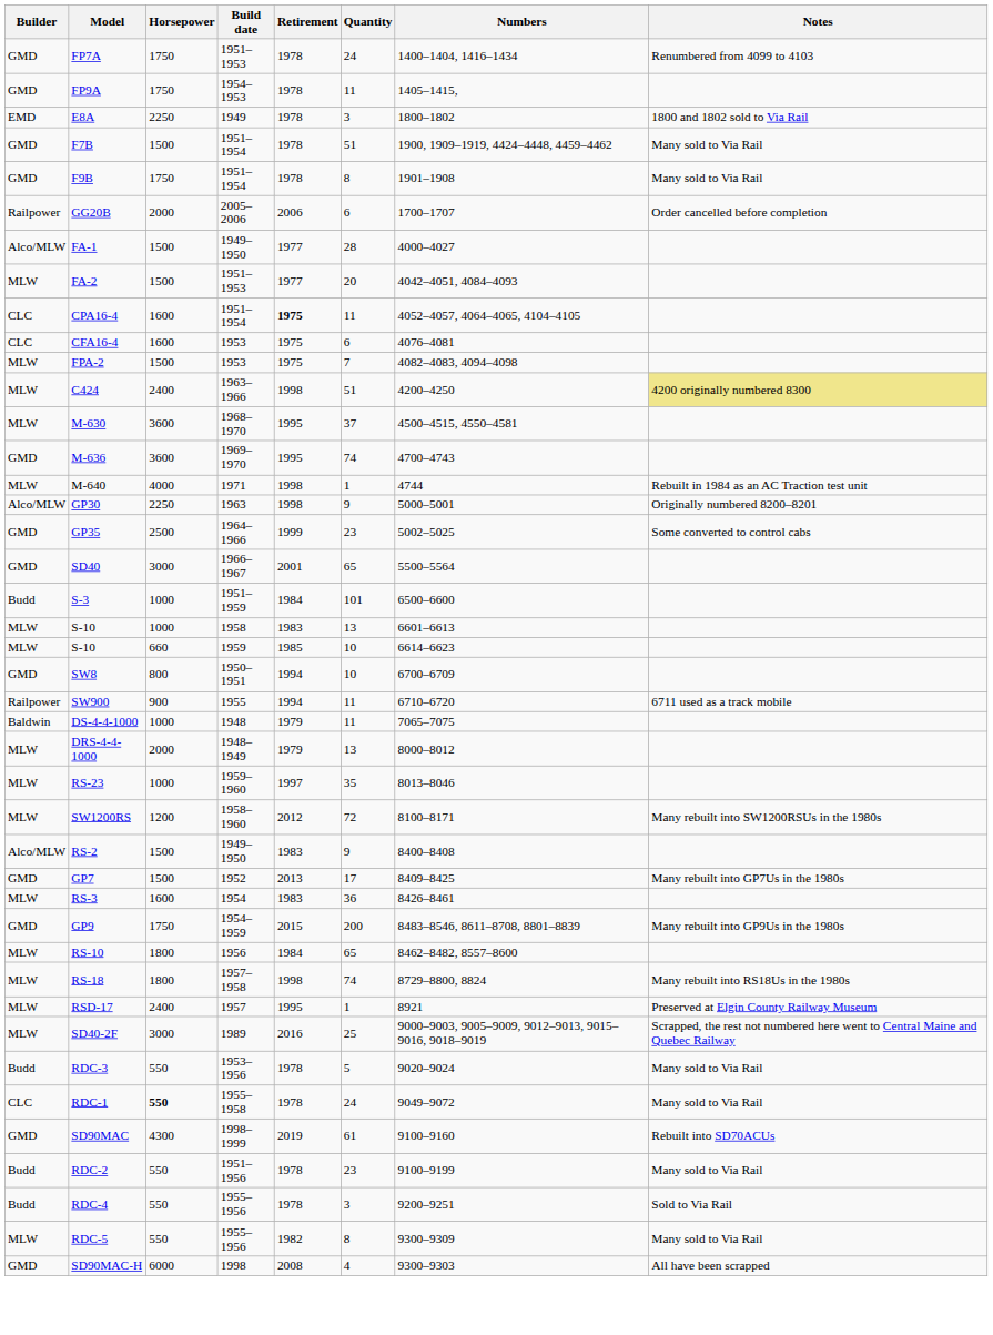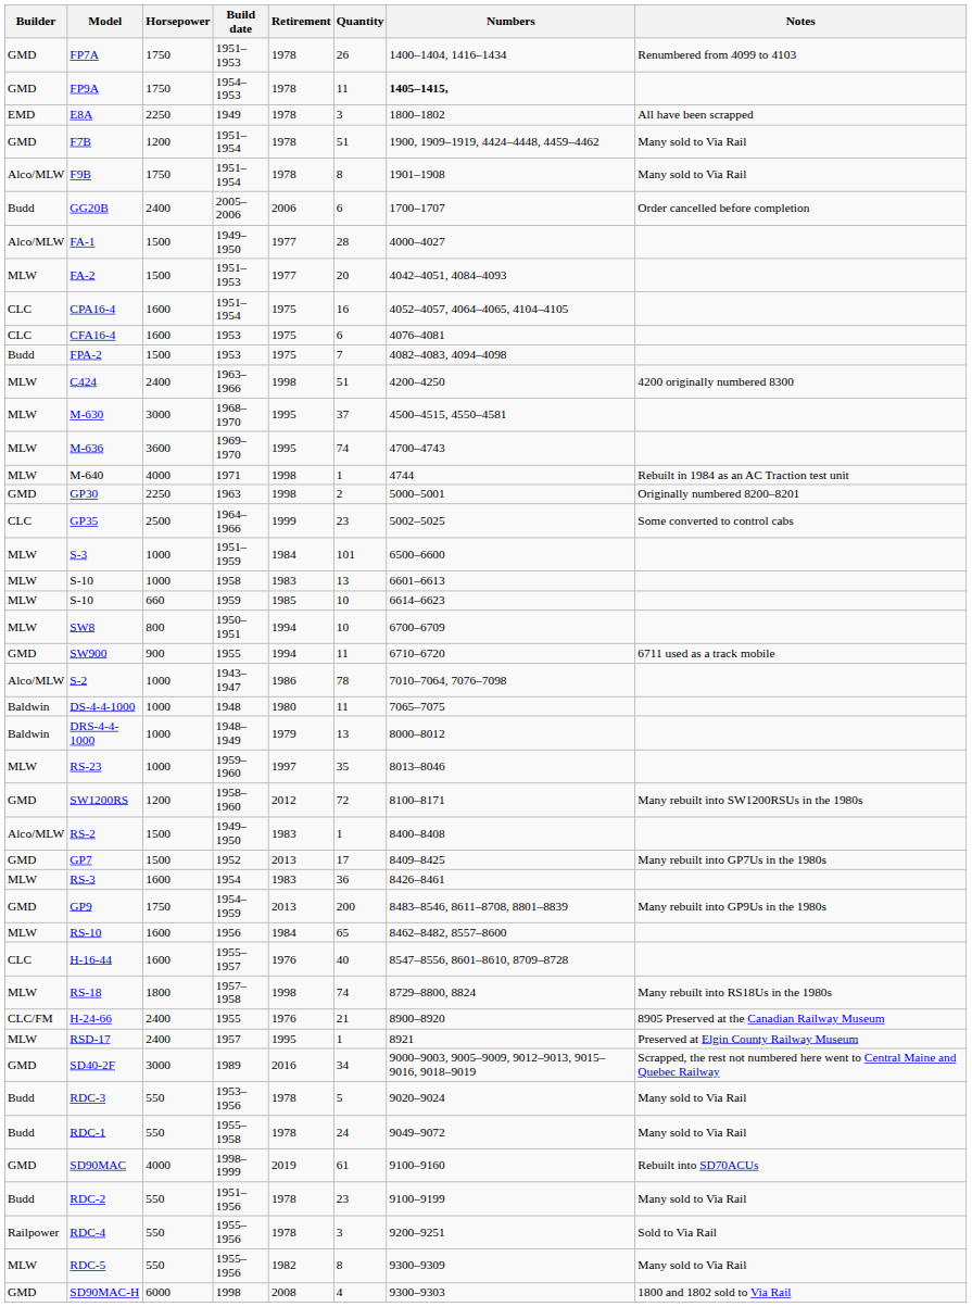FP7A | Quantity: 24 -> 26
FP9A | Numbers: normal -> bold
E8A | Notes: 1800 and 1802 sold to Via Rail -> All have been scrapped
F7B | Horsepower: 1500 -> 1200
F9B | Builder: GMD -> Alco/MLW
GG20B | Builder: Railpower -> Budd
GG20B | Horsepower: 2000 -> 2400
CPA16-4 | Retirement: bold -> normal
CPA16-4 | Quantity: 11 -> 16
FPA-2 | Builder: MLW -> Budd
C424 | Notes: khaki background -> no background
M-630 | Horsepower: 3600 -> 3000
M-636 | Builder: GMD -> MLW
GP30 | Builder: Alco/MLW -> GMD
GP30 | Quantity: 9 -> 2
GP35 | Builder: GMD -> CLC
- row: GMD | SD40 | 3000 | 1966–1967 | 2001 | 65 | 5500–5564
S-3 | Builder: Budd -> MLW
SW8 | Builder: GMD -> MLW
SW900 | Builder: Railpower -> GMD
+ row: Alco/MLW | S-2 | 1000 | 1943–1947 | 1986 | 78 | 7010–7064, 7076–7098
DS-4-4-1000 | Retirement: 1979 -> 1980
DRS-4-4-1000 | Builder: MLW -> Baldwin
DRS-4-4-1000 | Horsepower: 2000 -> 1000
SW1200RS | Builder: MLW -> GMD
RS-2 | Quantity: 9 -> 1
GP9 | Retirement: 2015 -> 2013
RS-10 | Horsepower: 1800 -> 1600
+ row: CLC | H-16-44 | 1600 | 1955–1957 | 1976 | 40 | 8547–8556, 8601–8610, 8709–8728
+ row: CLC/FM | H-24-66 | 2400 | 1955 | 1976 | 21 | 8900–8920 | 8905 Preserved at the Canadian Railway Museum
SD40-2F | Builder: MLW -> GMD
SD40-2F | Quantity: 25 -> 34
RDC-1 | Builder: CLC -> Budd
RDC-1 | Horsepower: bold -> normal
SD90MAC | Horsepower: 4300 -> 4000
RDC-4 | Builder: Budd -> Railpower
SD90MAC-H | Notes: All have been scrapped -> 1800 and 1802 sold to Via Rail
